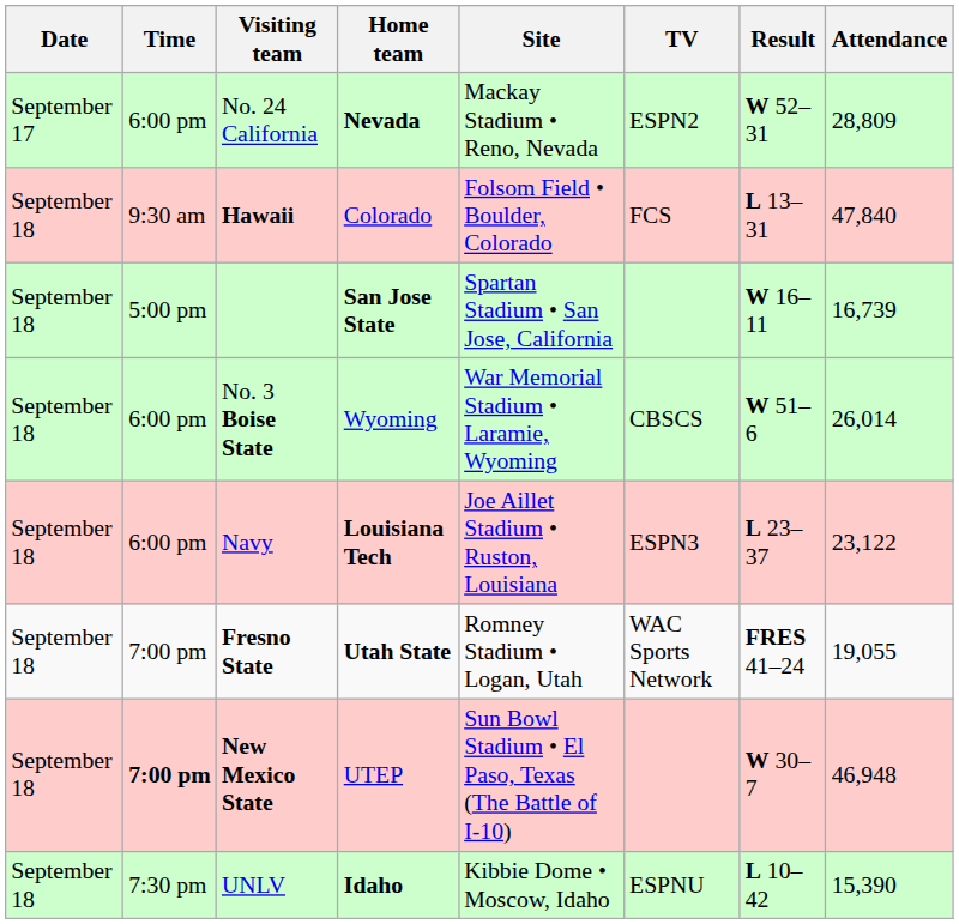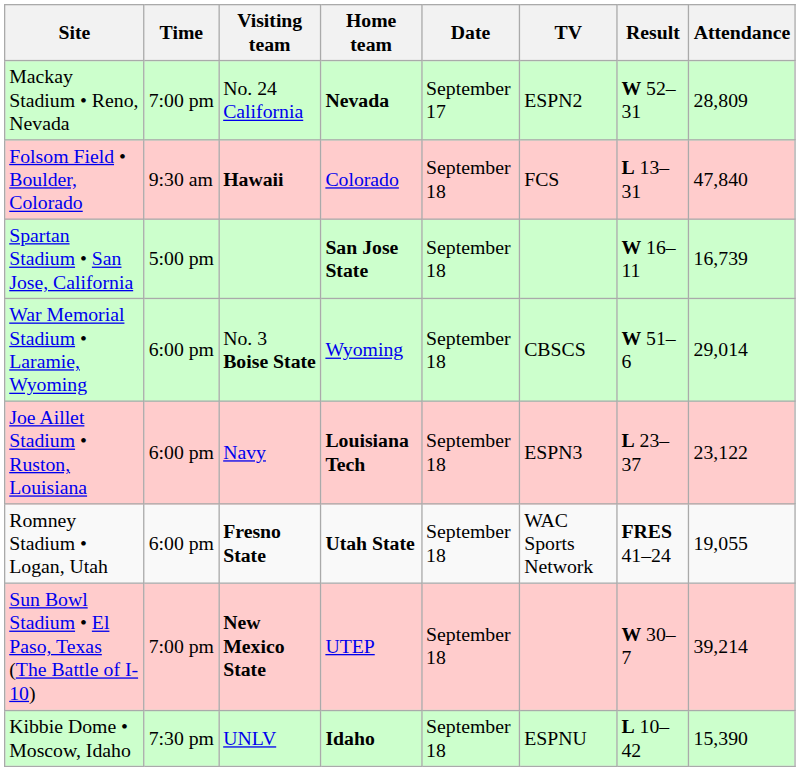columns swapped: Date <-> Site
No. 24 California | Time: 6:00 pm -> 7:00 pm
No. 3 Boise State | Attendance: 26,014 -> 29,014
Fresno State | Time: 7:00 pm -> 6:00 pm
New Mexico State | Time: bold -> normal
New Mexico State | Attendance: 46,948 -> 39,214
